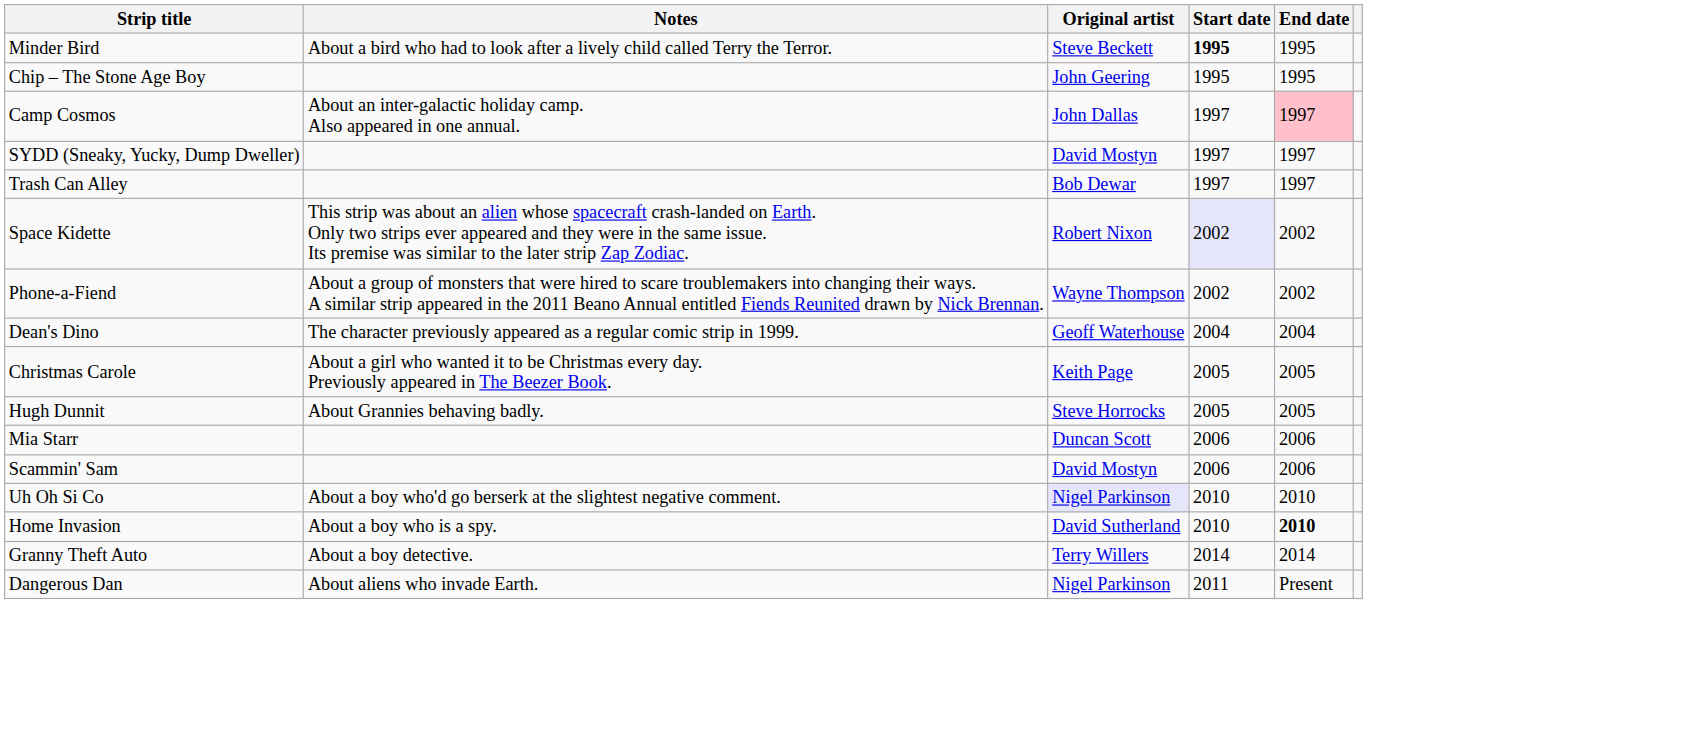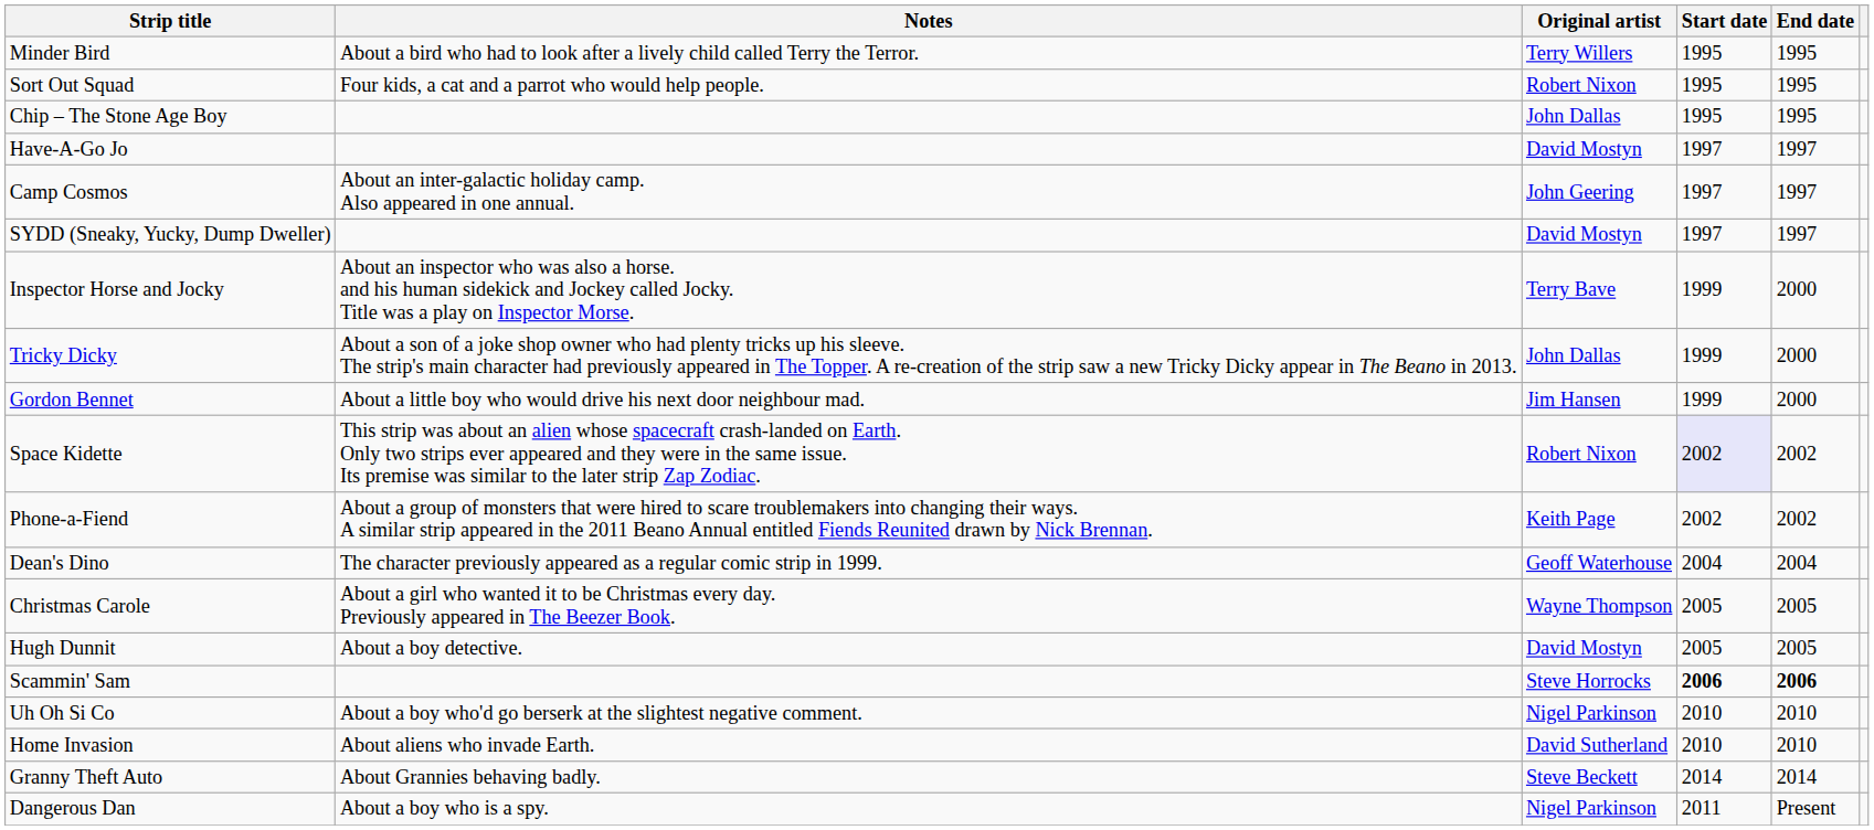Minder Bird | Original artist: Steve Beckett -> Terry Willers
Minder Bird | Start date: bold -> normal
+ row: Sort Out Squad | Four kids, a cat and a parrot who would help people. | Robert Nixon | 1995 | 1995
Chip – The Stone Age Boy | Original artist: John Geering -> John Dallas
+ row: Have-A-Go Jo | David Mostyn | 1997 | 1997
Camp Cosmos | Original artist: John Dallas -> John Geering
Camp Cosmos | End date: pink background -> no background
- row: Trash Can Alley | Bob Dewar | 1997 | 1997
+ row: Inspector Horse and Jocky | About an inspector who was also a horse. and his human sidekick and Jockey called Jocky. Title was a play on Inspector Morse. | Terry Bave | 1999 | 2000
+ row: Tricky Dicky | About a son of a joke shop owner who had plenty tricks up his sleeve. The strip's main character had previously appeared in The Topper. A re-creation of the strip saw a new Tricky Dicky appear in The Beano in 2013. | John Dallas | 1999 | 2000
+ row: Gordon Bennet | About a little boy who would drive his next door neighbour mad. | Jim Hansen | 1999 | 2000
Phone-a-Fiend | Original artist: Wayne Thompson -> Keith Page
Christmas Carole | Original artist: Keith Page -> Wayne Thompson
Hugh Dunnit | Notes: About Grannies behaving badly. -> About a boy detective.
Hugh Dunnit | Original artist: Steve Horrocks -> David Mostyn
- row: Mia Starr | Duncan Scott | 2006 | 2006
Scammin' Sam | Original artist: David Mostyn -> Steve Horrocks
Scammin' Sam | Start date: normal -> bold
Scammin' Sam | End date: normal -> bold
Uh Oh Si Co | Original artist: lavender background -> no background
Home Invasion | Notes: About a boy who is a spy. -> About aliens who invade Earth.
Home Invasion | End date: bold -> normal
Granny Theft Auto | Notes: About a boy detective. -> About Grannies behaving badly.
Granny Theft Auto | Original artist: Terry Willers -> Steve Beckett
Dangerous Dan | Notes: About aliens who invade Earth. -> About a boy who is a spy.
